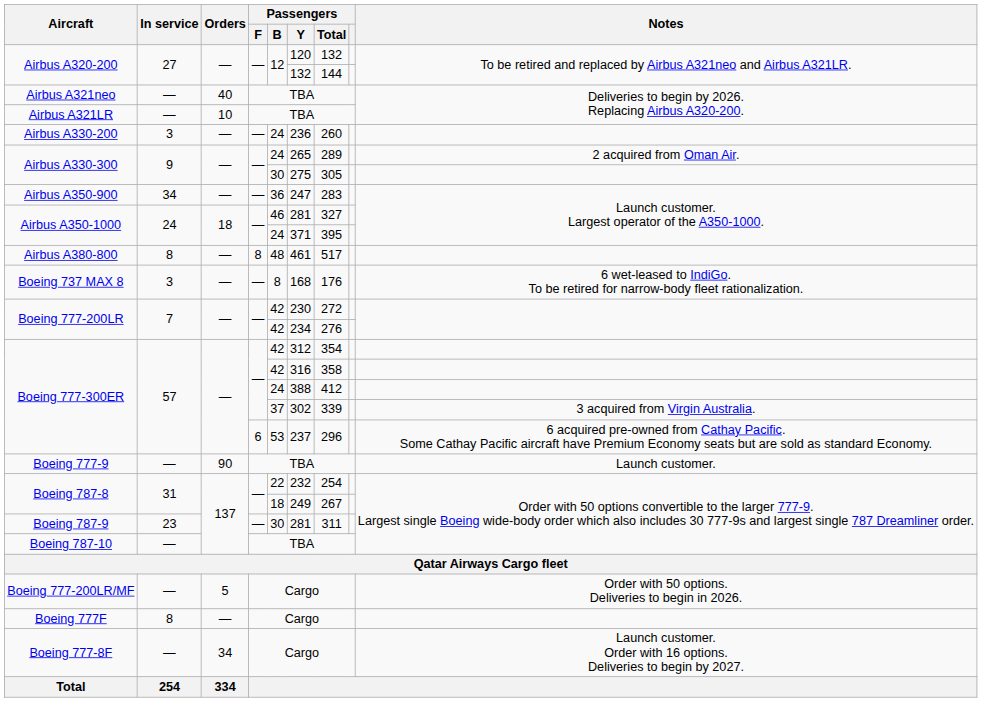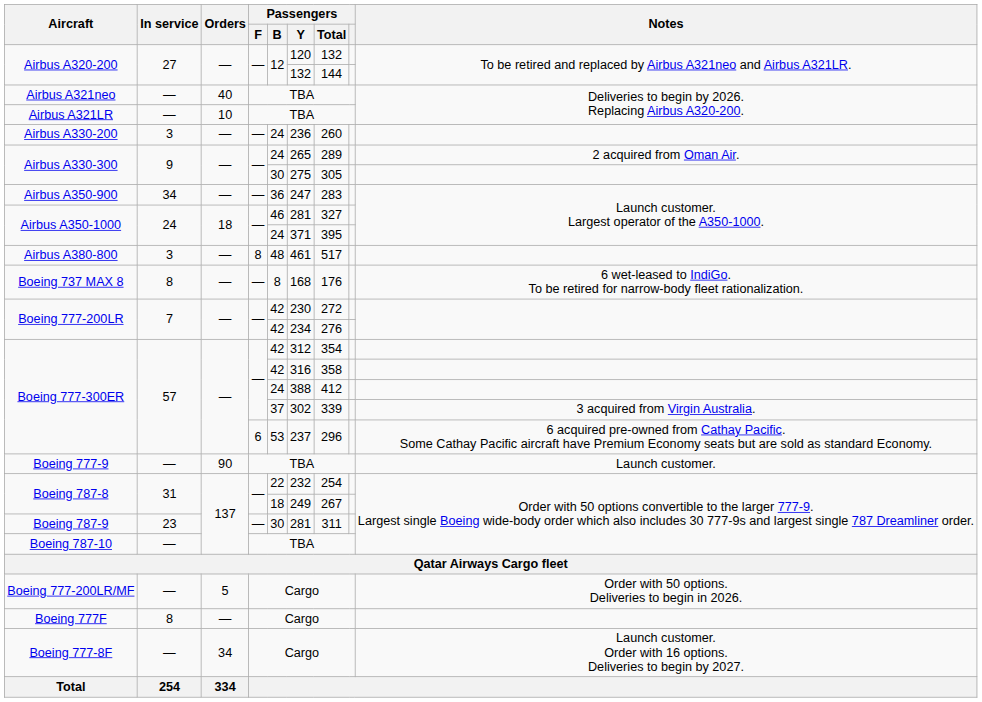Airbus A380-800 | In service: 8 -> 3
Boeing 737 MAX 8 | In service: 3 -> 8
